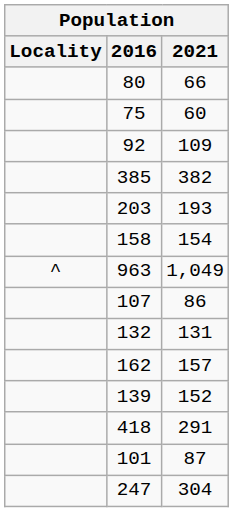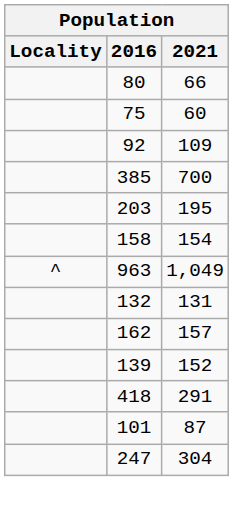385 | 2021: 382 -> 700
203 | 2021: 193 -> 195
- row: 107 | 86
